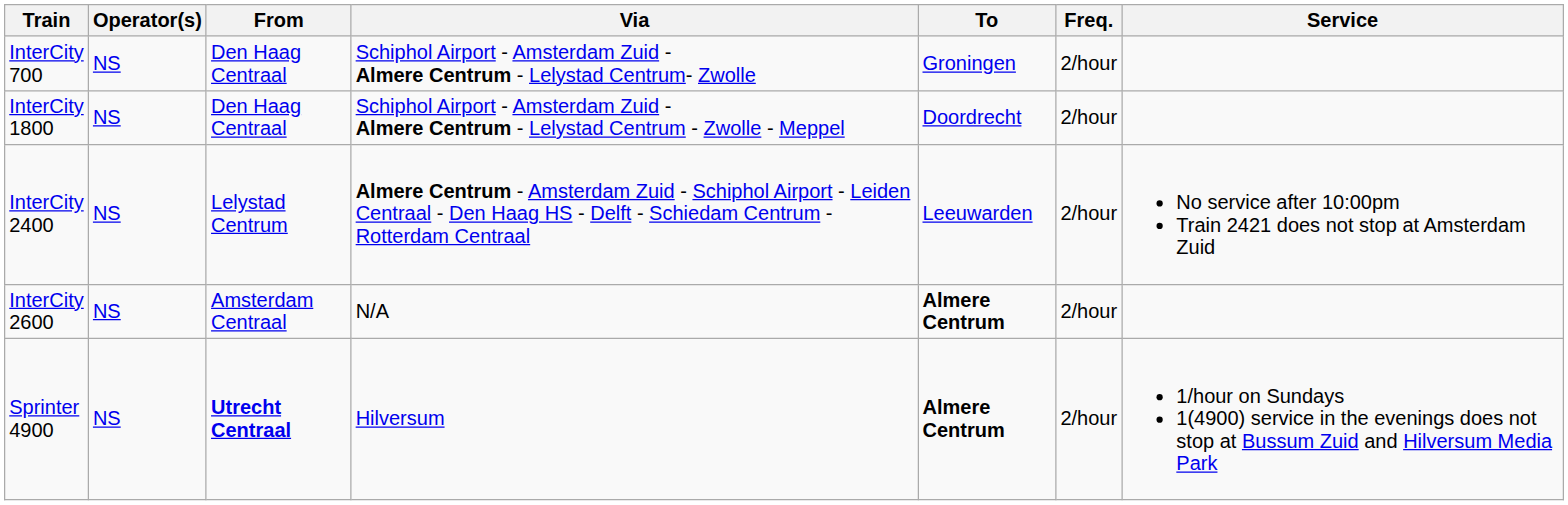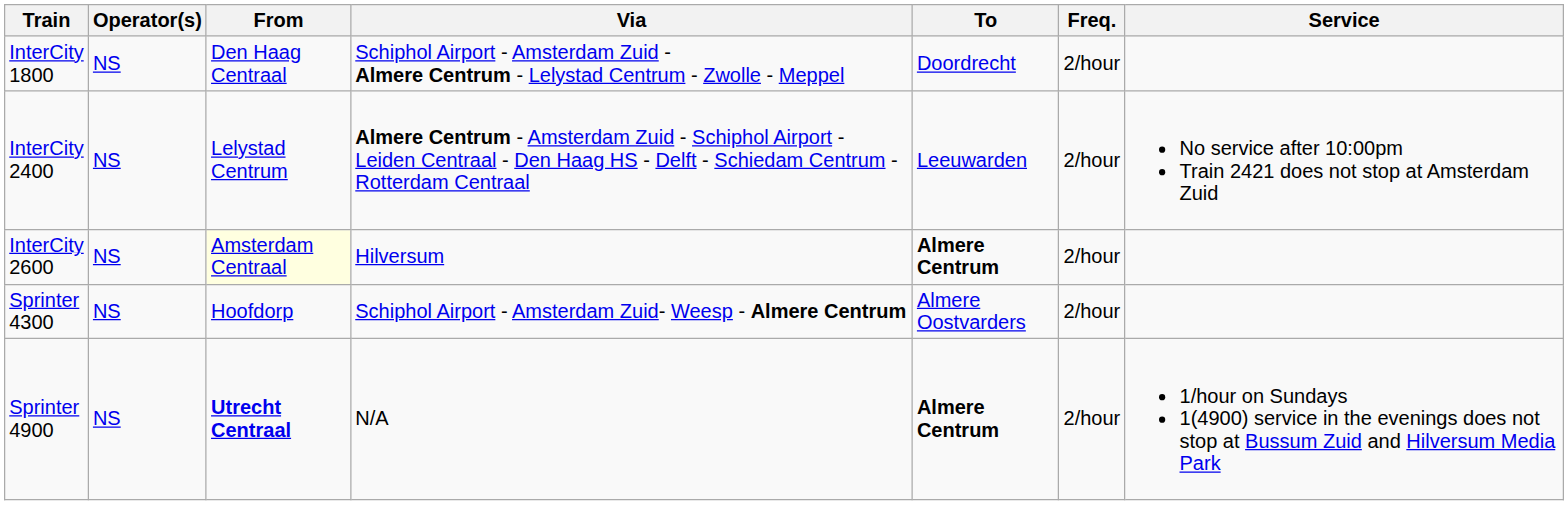- row: InterCity 700 | NS | Den Haag Centraal | Schiphol Airport - Amsterdam Zuid - Almere Centrum - Lelystad Centrum- Zwolle | Groningen | 2/hour
InterCity 2600 | From: no background -> lightyellow background
InterCity 2600 | Via: N/A -> Hilversum
+ row: Sprinter 4300 | NS | Hoofdorp | Schiphol Airport - Amsterdam Zuid- Weesp - Almere Centrum | Almere Oostvarders | 2/hour
Sprinter 4900 | Via: Hilversum -> N/A
